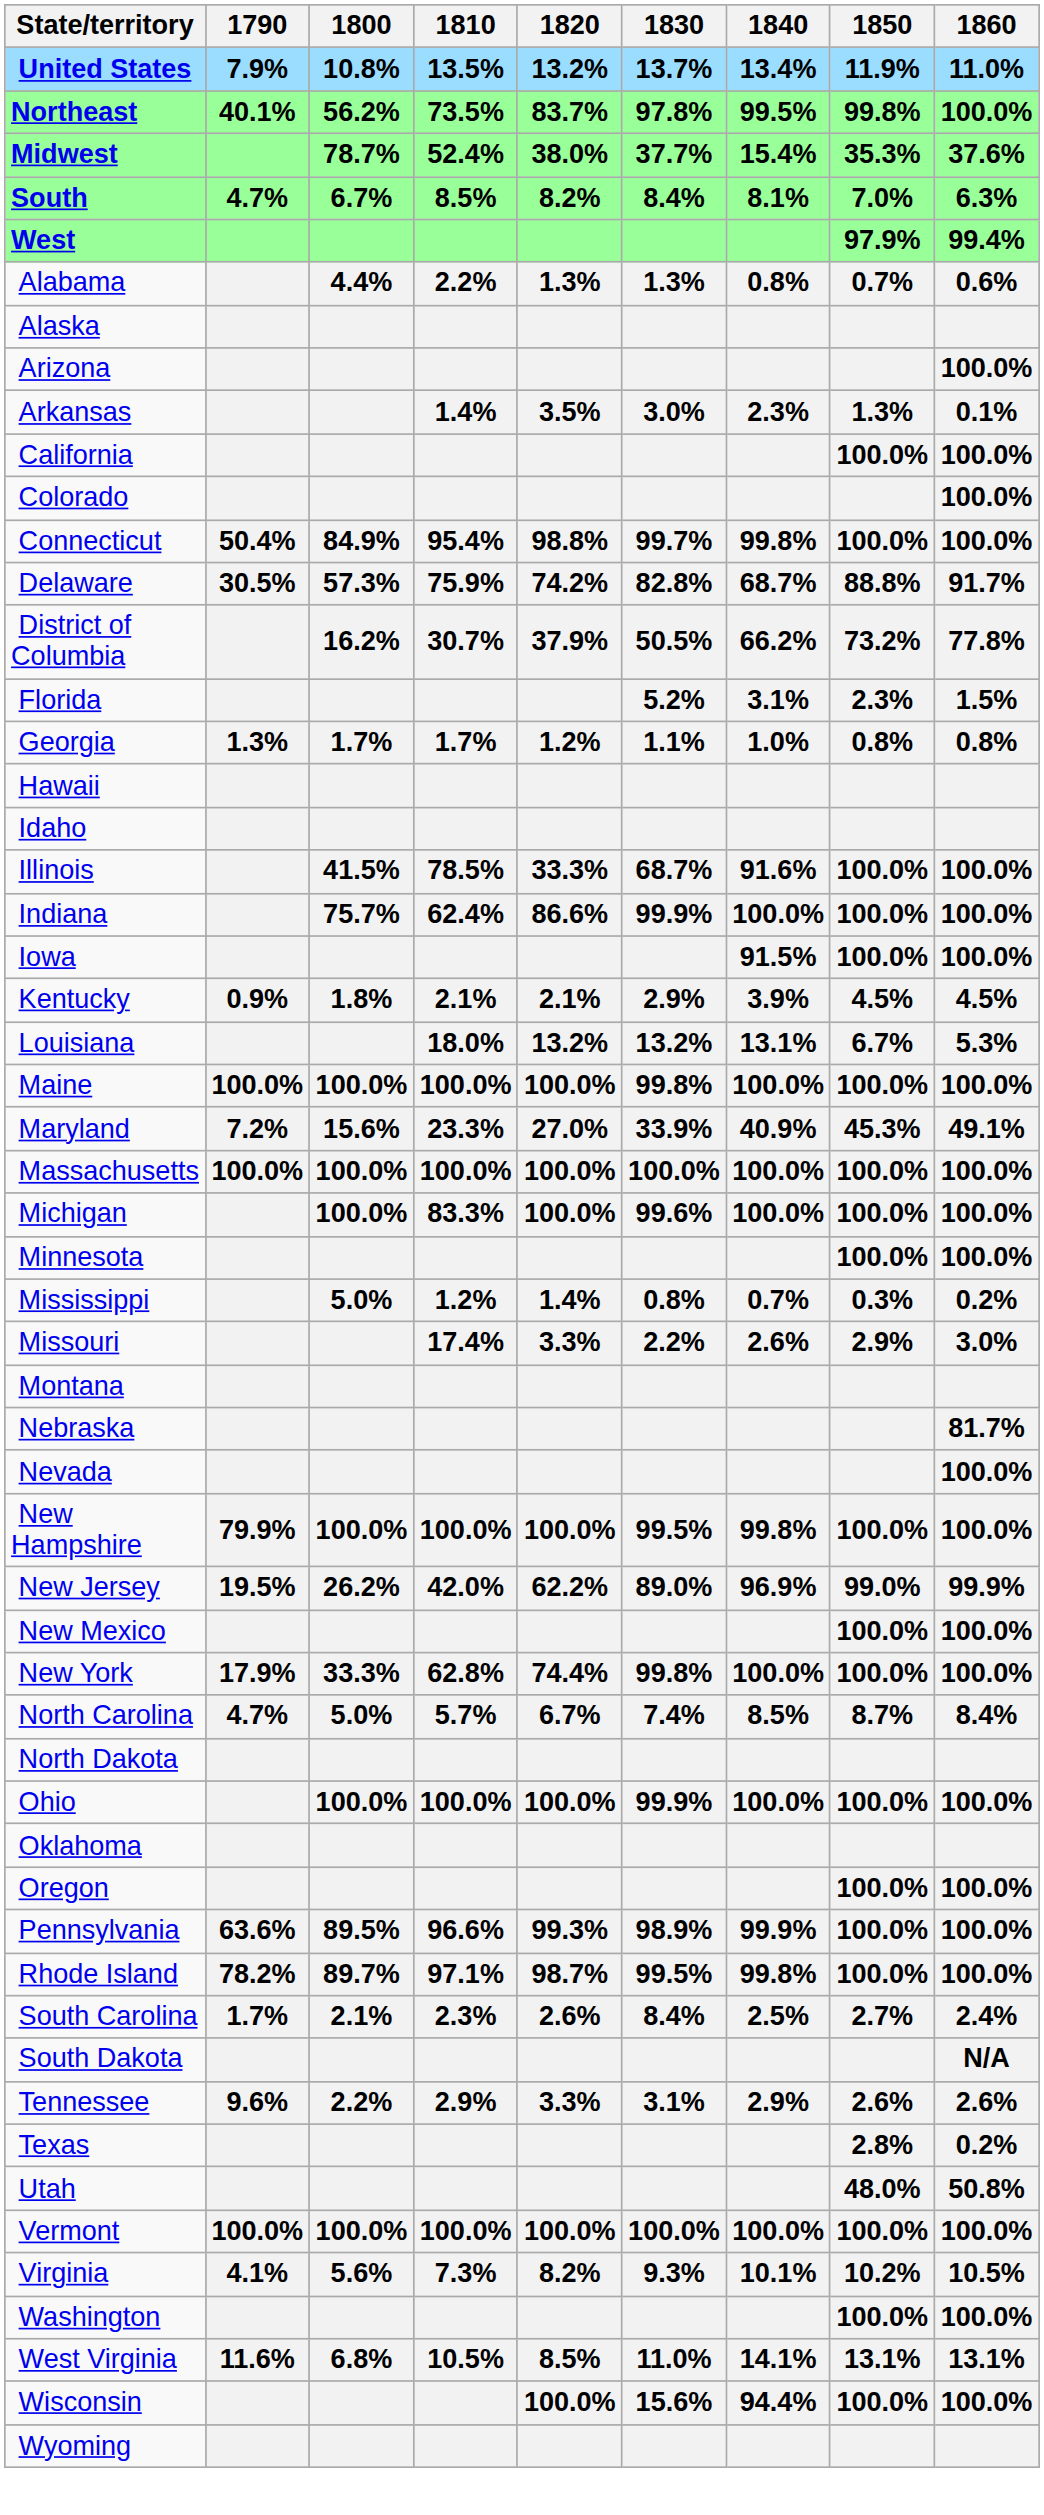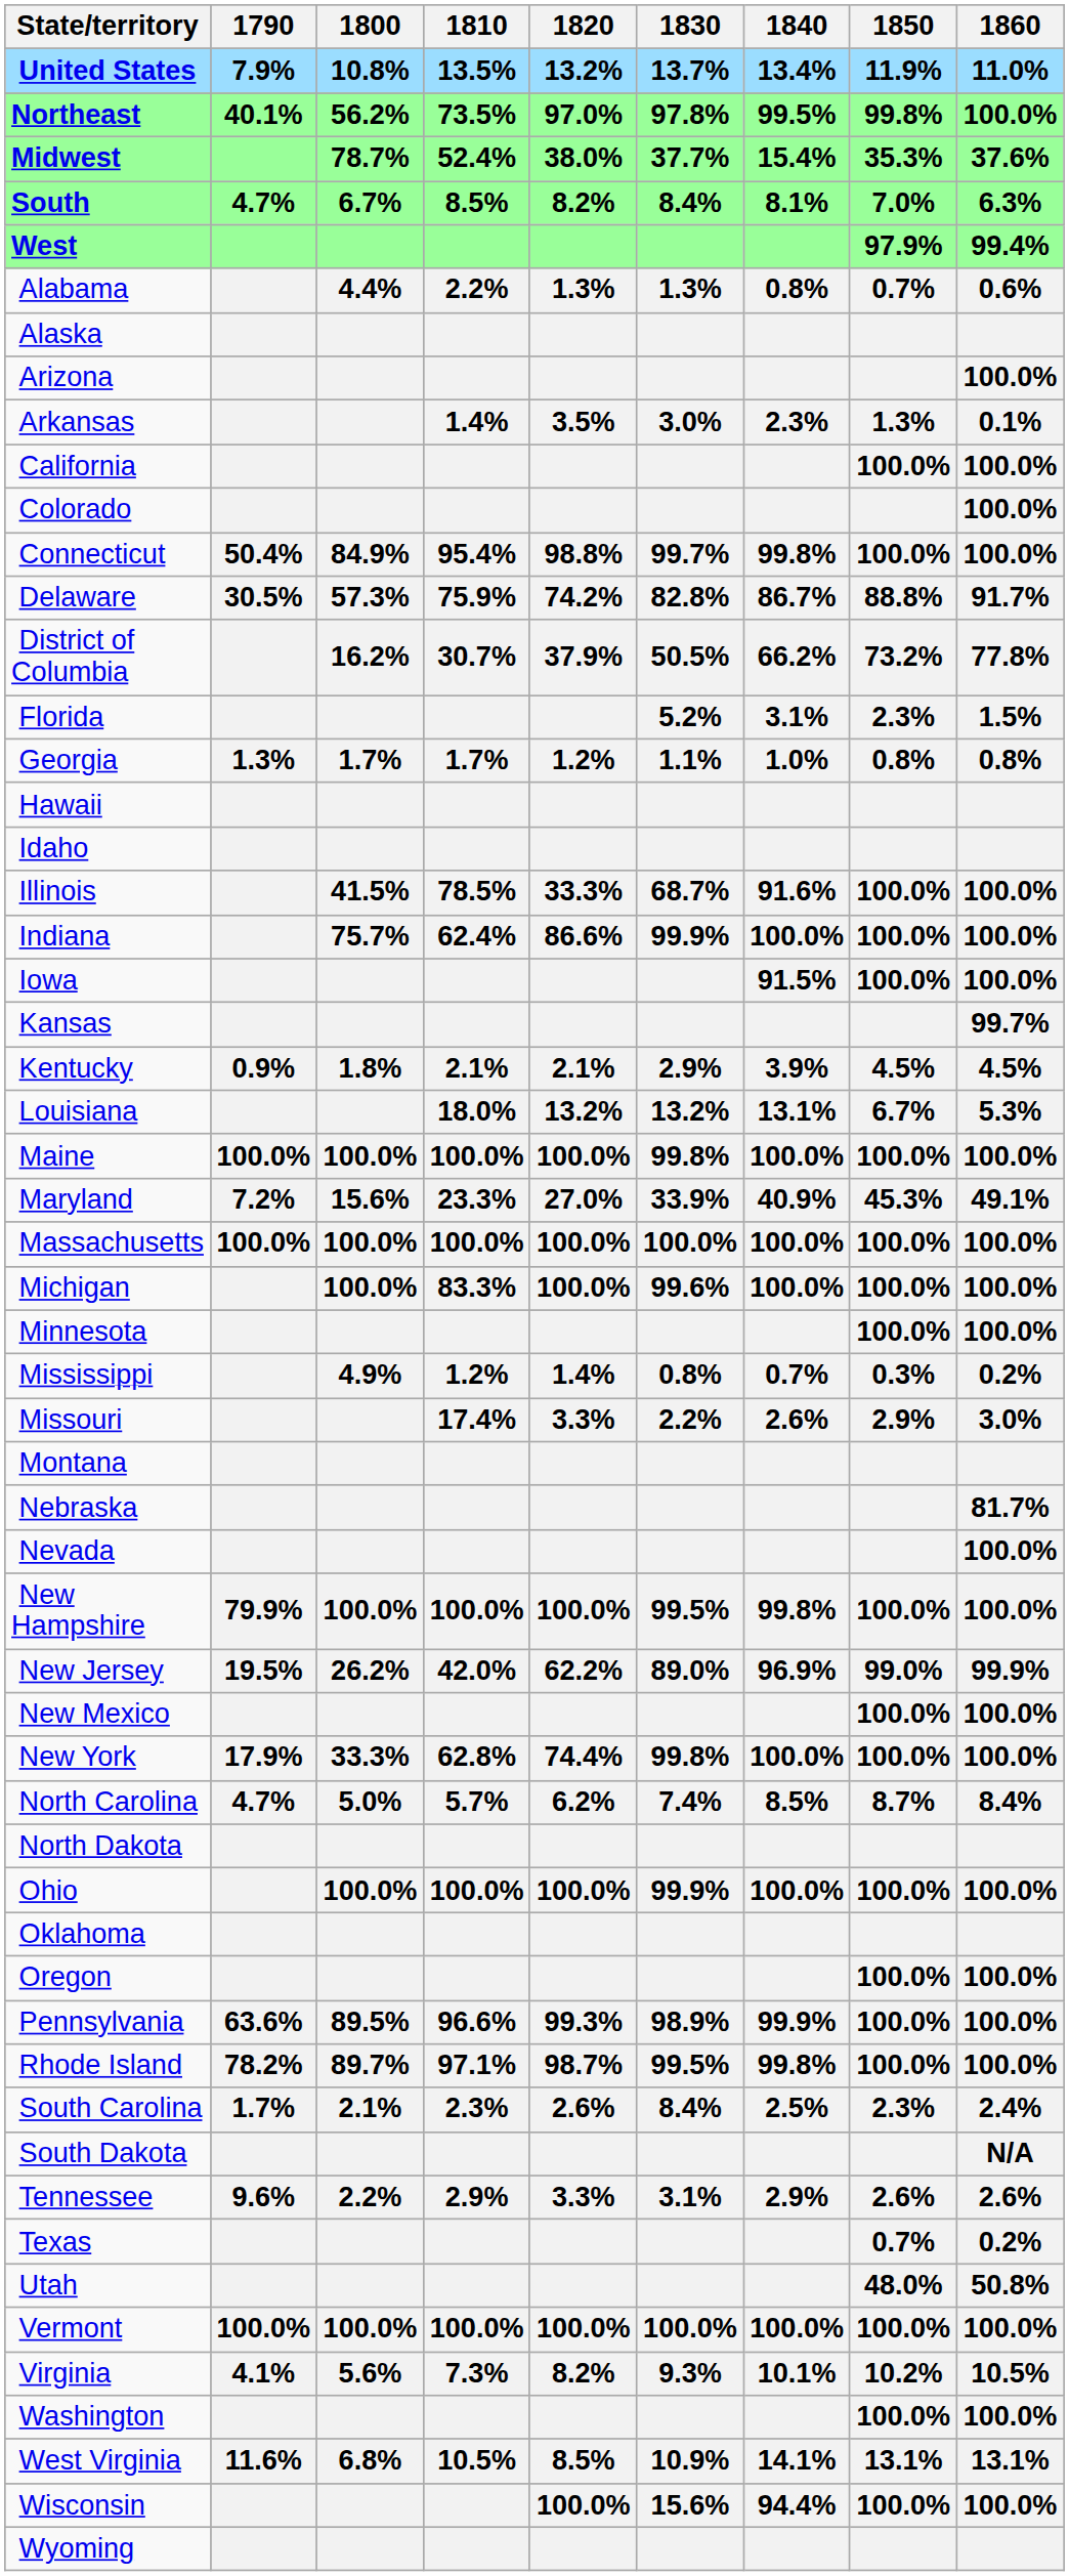Northeast | 1820: 83.7% -> 97.0%
Delaware | 1840: 68.7% -> 86.7%
+ row: Kansas | 99.7%
Mississippi | 1800: 5.0% -> 4.9%
North Carolina | 1820: 6.7% -> 6.2%
South Carolina | 1850: 2.7% -> 2.3%
Texas | 1850: 2.8% -> 0.7%
West Virginia | 1830: 11.0% -> 10.9%
